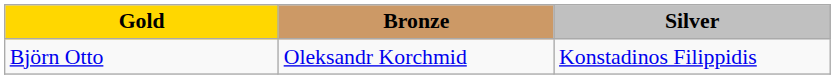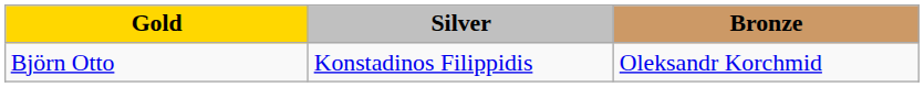columns swapped: Silver <-> Bronze
